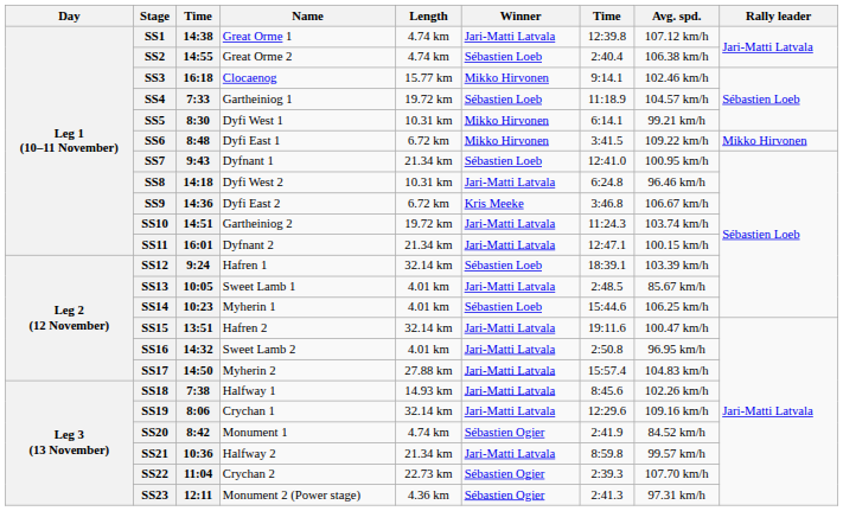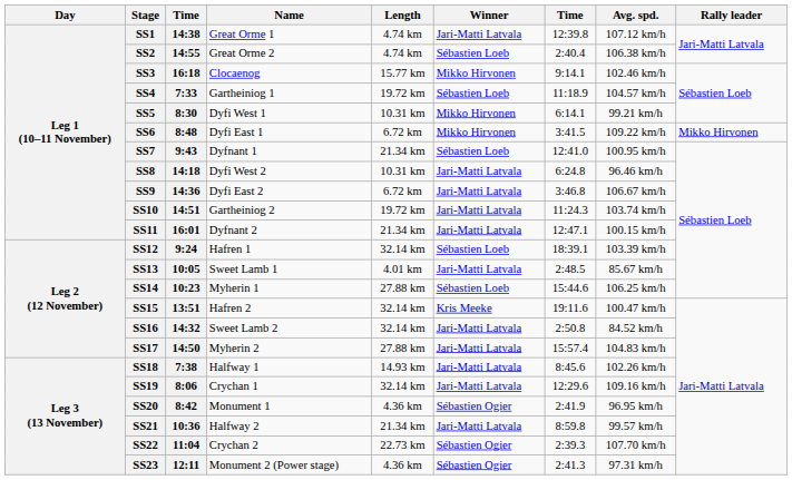SS9 | Winner: Kris Meeke -> Jari-Matti Latvala
SS14 | Length: 4.01 km -> 27.88 km
SS15 | Winner: Jari-Matti Latvala -> Kris Meeke
SS16 | Length: 4.01 km -> 32.14 km
SS16 | Avg. spd.: 96.95 km/h -> 84.52 km/h
SS20 | Length: 4.74 km -> 4.36 km
SS20 | Avg. spd.: 84.52 km/h -> 96.95 km/h
